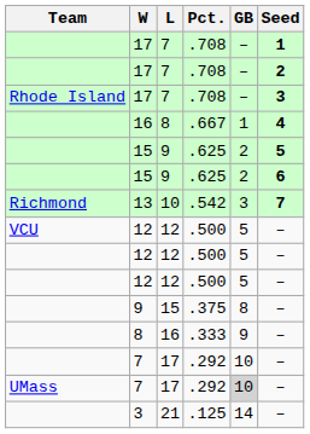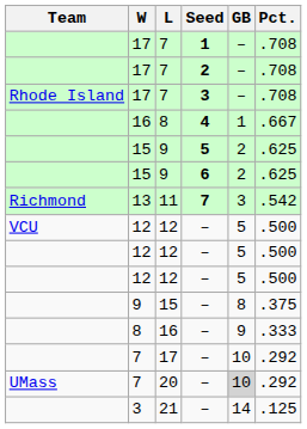columns swapped: Pct. <-> Seed
13 | L: 10 -> 11
UMass / 7 | L: 17 -> 20
